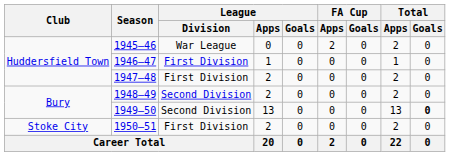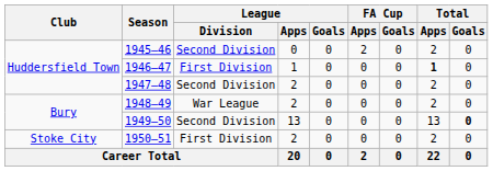1945–46 | League / Division: War League -> Second Division
1946–47 | Total / Apps: normal -> bold
1947–48 | League / Division: First Division -> Second Division
1948–49 | League / Division: Second Division -> War League
